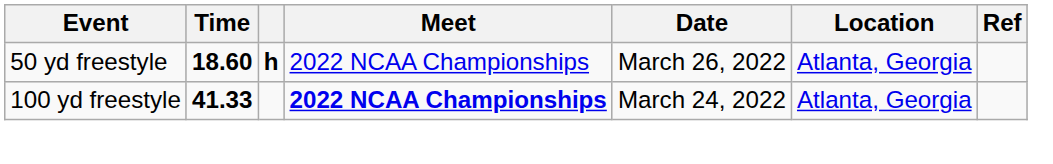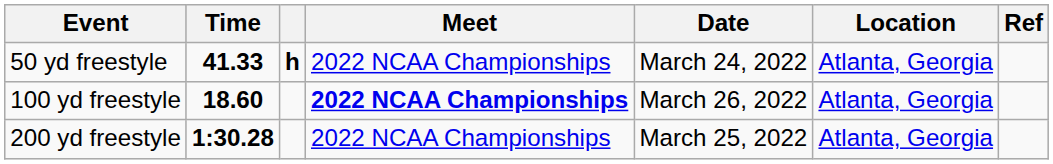50 yd freestyle | Time: 18.60 -> 41.33
50 yd freestyle | Date: March 26, 2022 -> March 24, 2022
100 yd freestyle | Time: 41.33 -> 18.60
100 yd freestyle | Date: March 24, 2022 -> March 26, 2022
+ row: 200 yd freestyle | 1:30.28 | 2022 NCAA Championships | March 25, 2022 | Atlanta, Georgia
